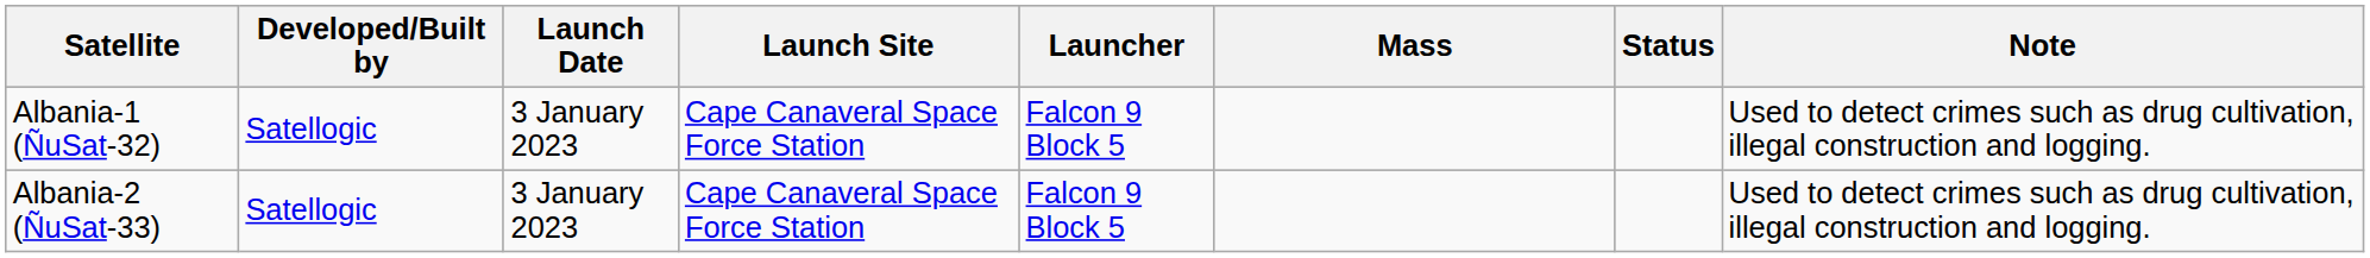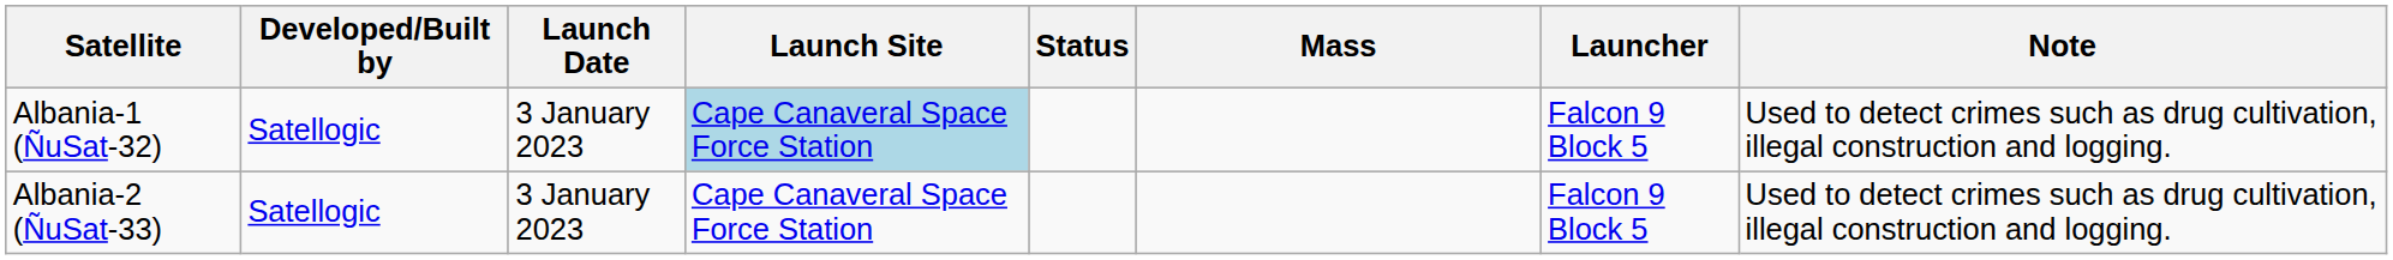columns swapped: Launcher <-> Status
Albania-1 (ÑuSat-32) | Launch Site: no background -> lightblue background
